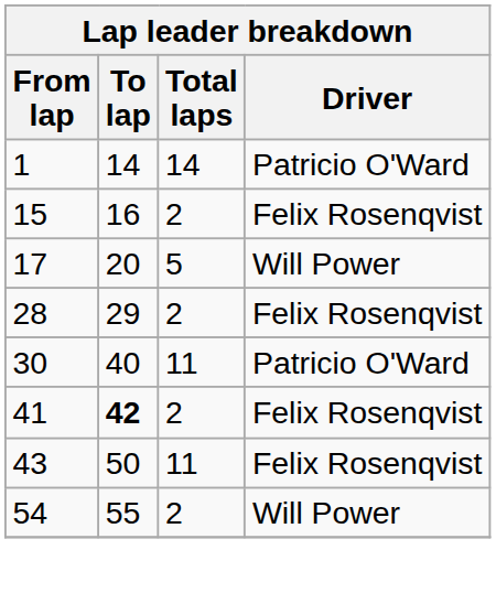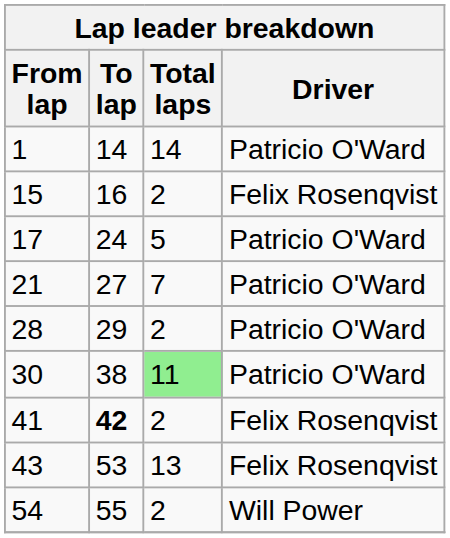17 | To lap: 20 -> 24
17 | Driver: Will Power -> Patricio O'Ward
+ row: 21 | 27 | 7 | Patricio O'Ward
28 | Driver: Felix Rosenqvist -> Patricio O'Ward
30 | To lap: 40 -> 38
30 | Total laps: no background -> lightgreen background
43 | To lap: 50 -> 53
43 | Total laps: 11 -> 13
